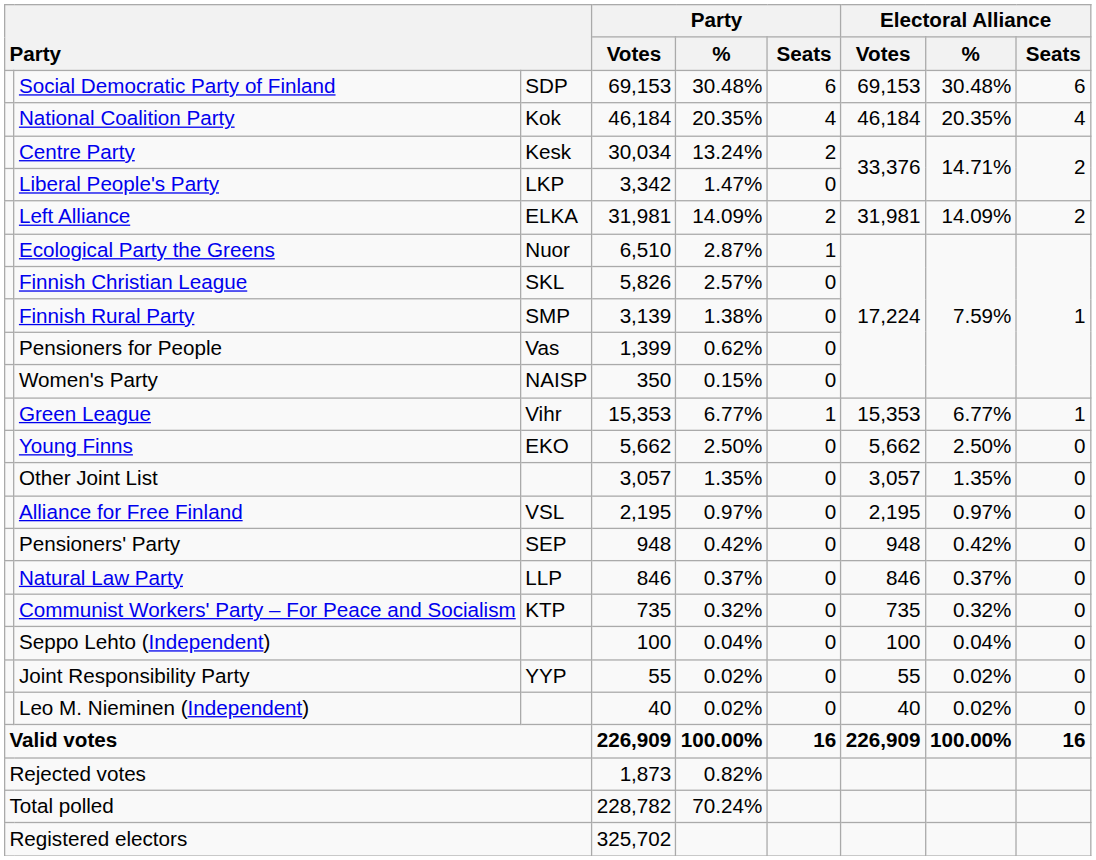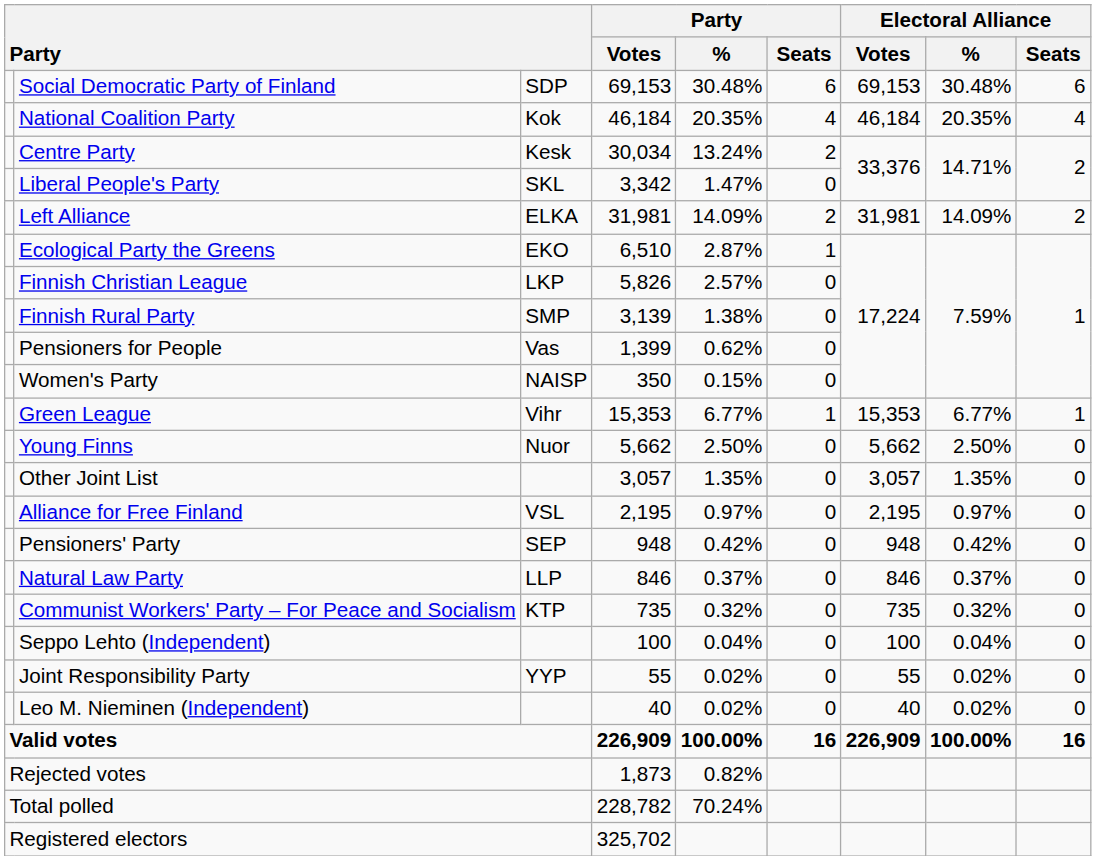Liberal People's Party | column 3: LKP -> SKL
Ecological Party the Greens | column 3: Nuor -> EKO
Finnish Christian League | column 3: SKL -> LKP
Young Finns | column 3: EKO -> Nuor
